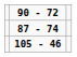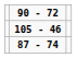rows swapped: 87 - 74 <-> 105 - 46
